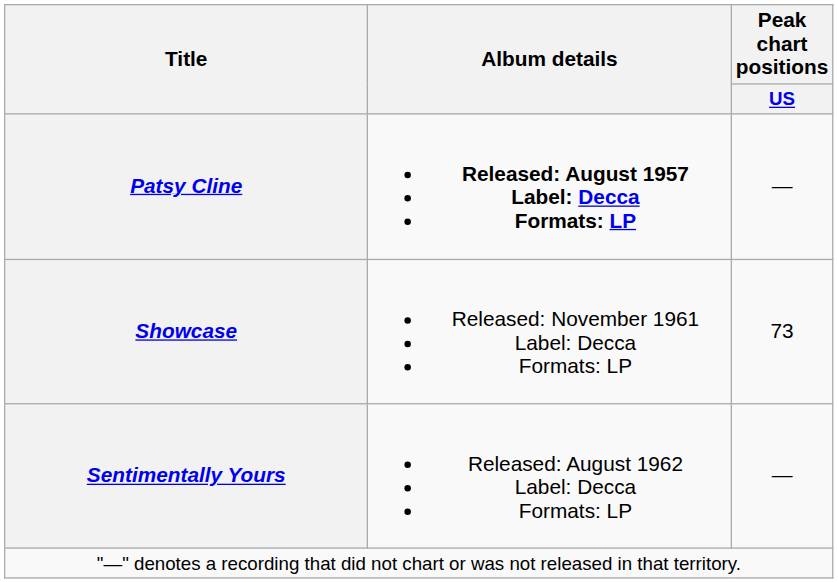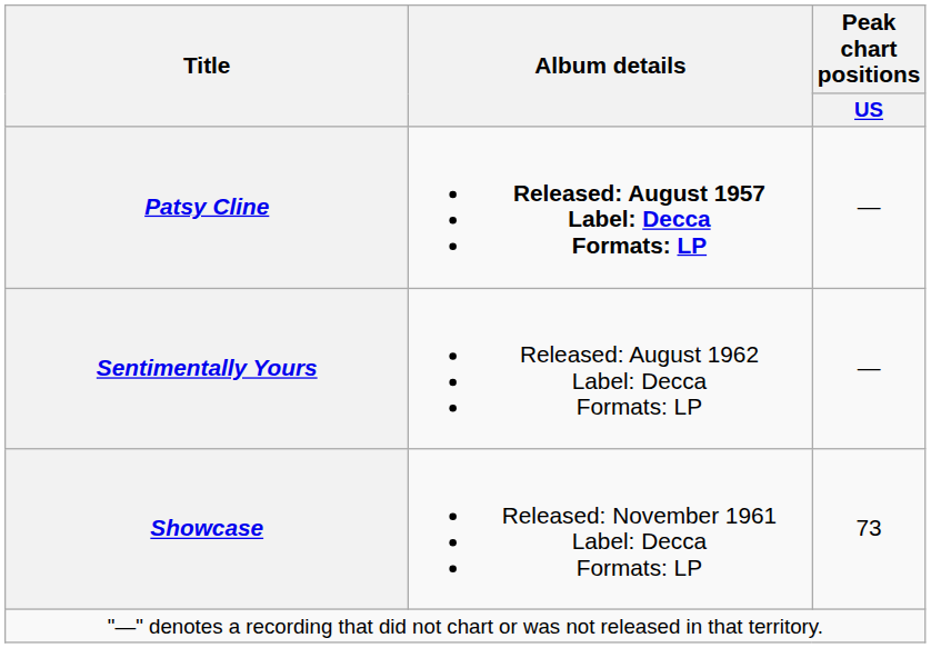rows swapped: Showcase <-> Sentimentally Yours
